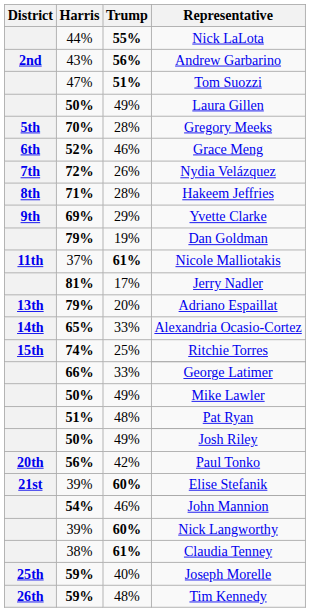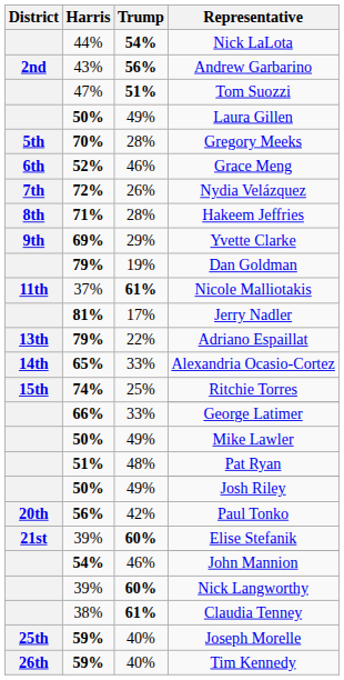Nick LaLota | Trump: 55% -> 54%
Adriano Espaillat | Trump: 20% -> 22%
Tim Kennedy | Trump: 48% -> 40%
